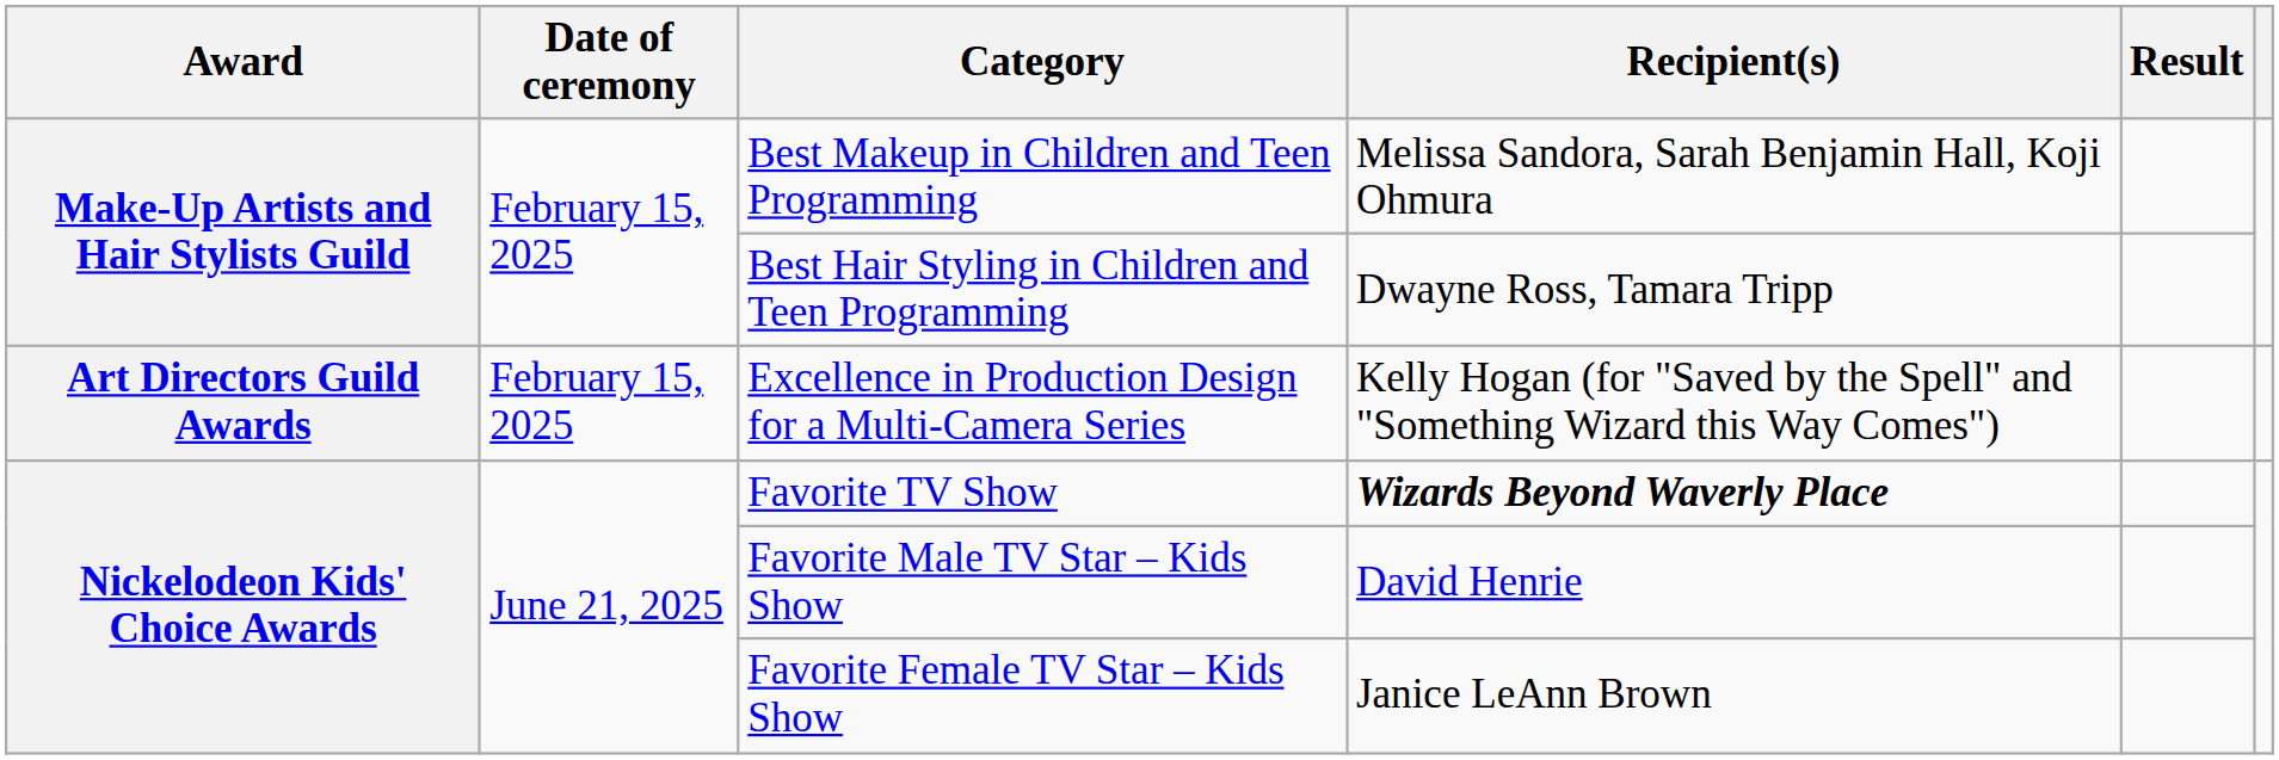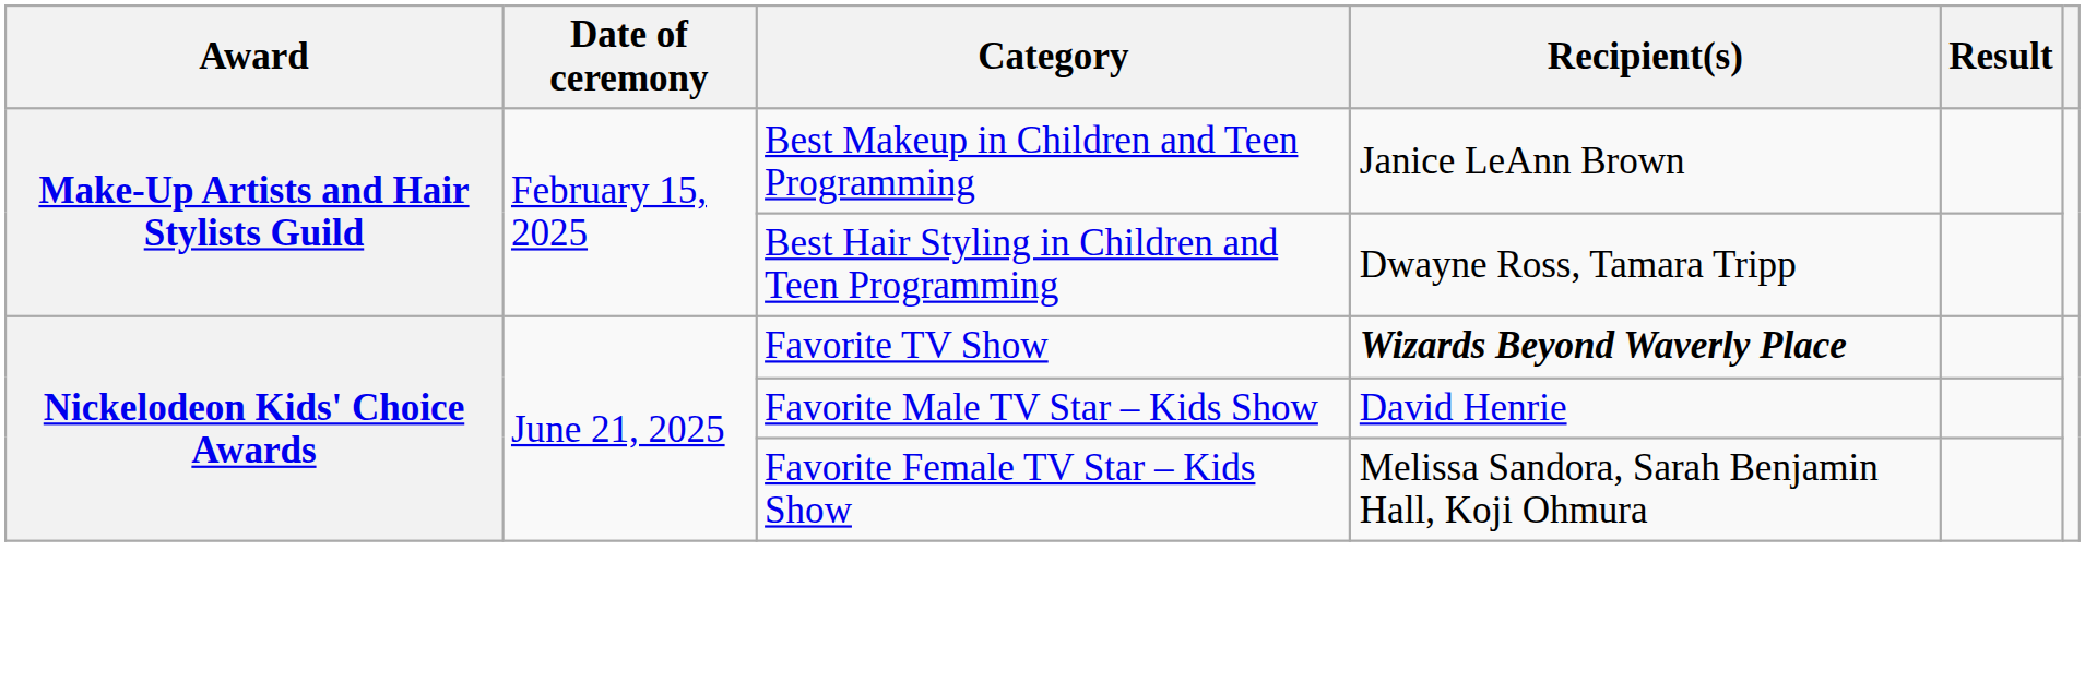Best Makeup in Children and Teen Programming | Recipient(s): Melissa Sandora, Sarah Benjamin Hall, Koji Ohmura -> Janice LeAnn Brown
- row: Art Directors Guild Awards | February 15, 2025 | Excellence in Production Design for a Multi-Camera Series | Kelly Hogan (for "Saved by the Spell" and "Something Wizard this Way Comes")
Favorite Female TV Star – Kids Show | Recipient(s): Janice LeAnn Brown -> Melissa Sandora, Sarah Benjamin Hall, Koji Ohmura
